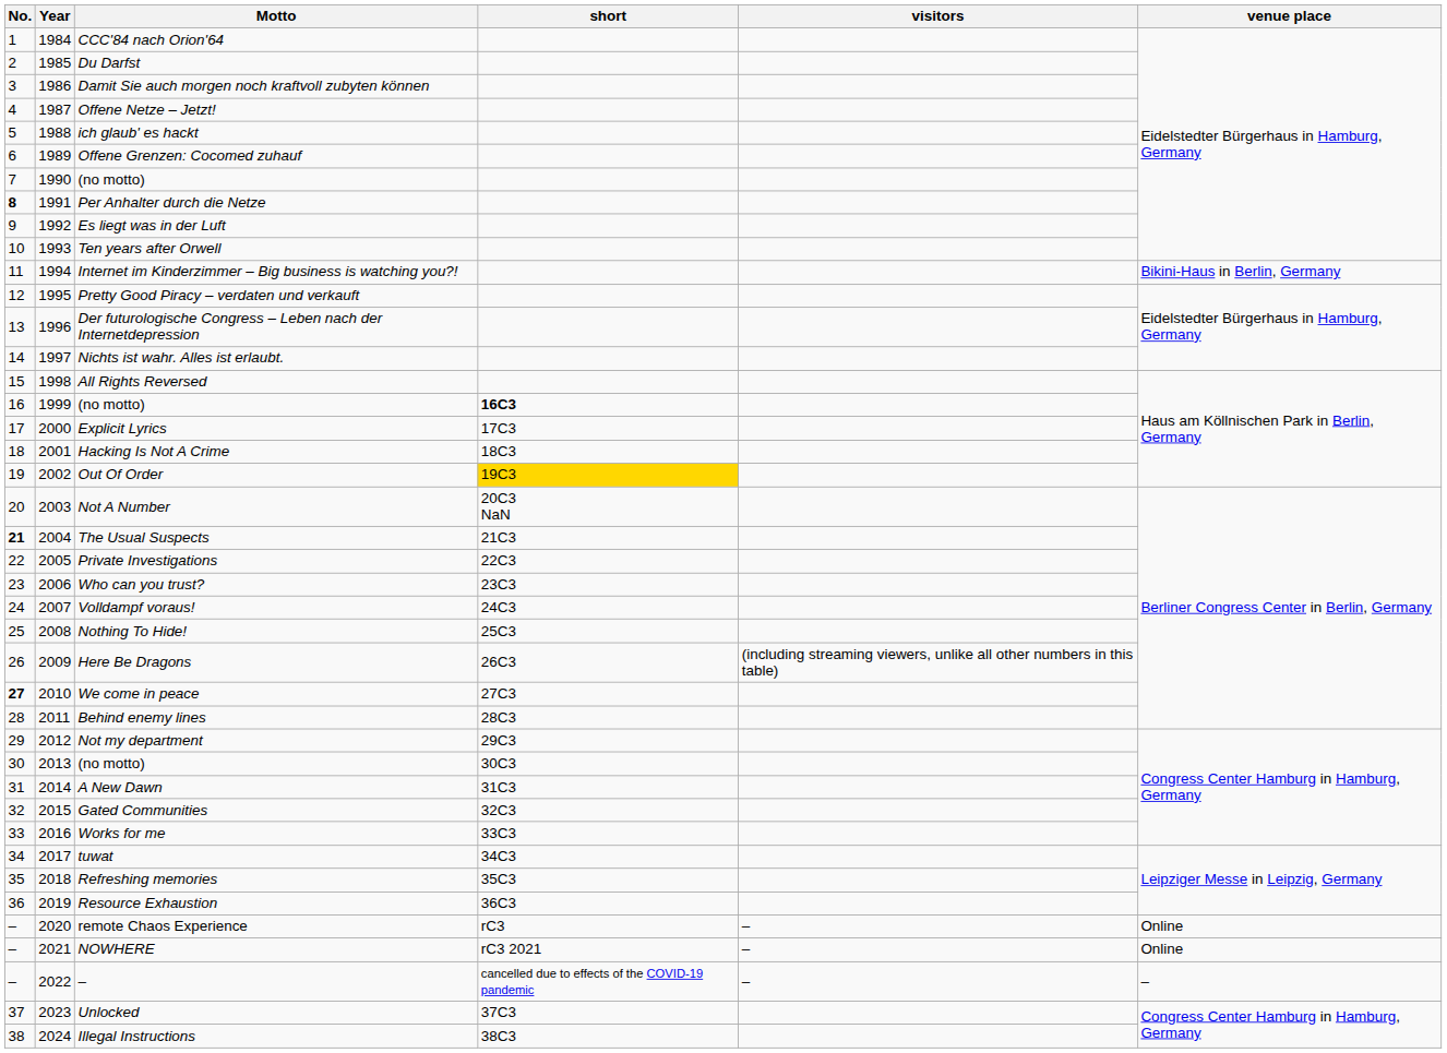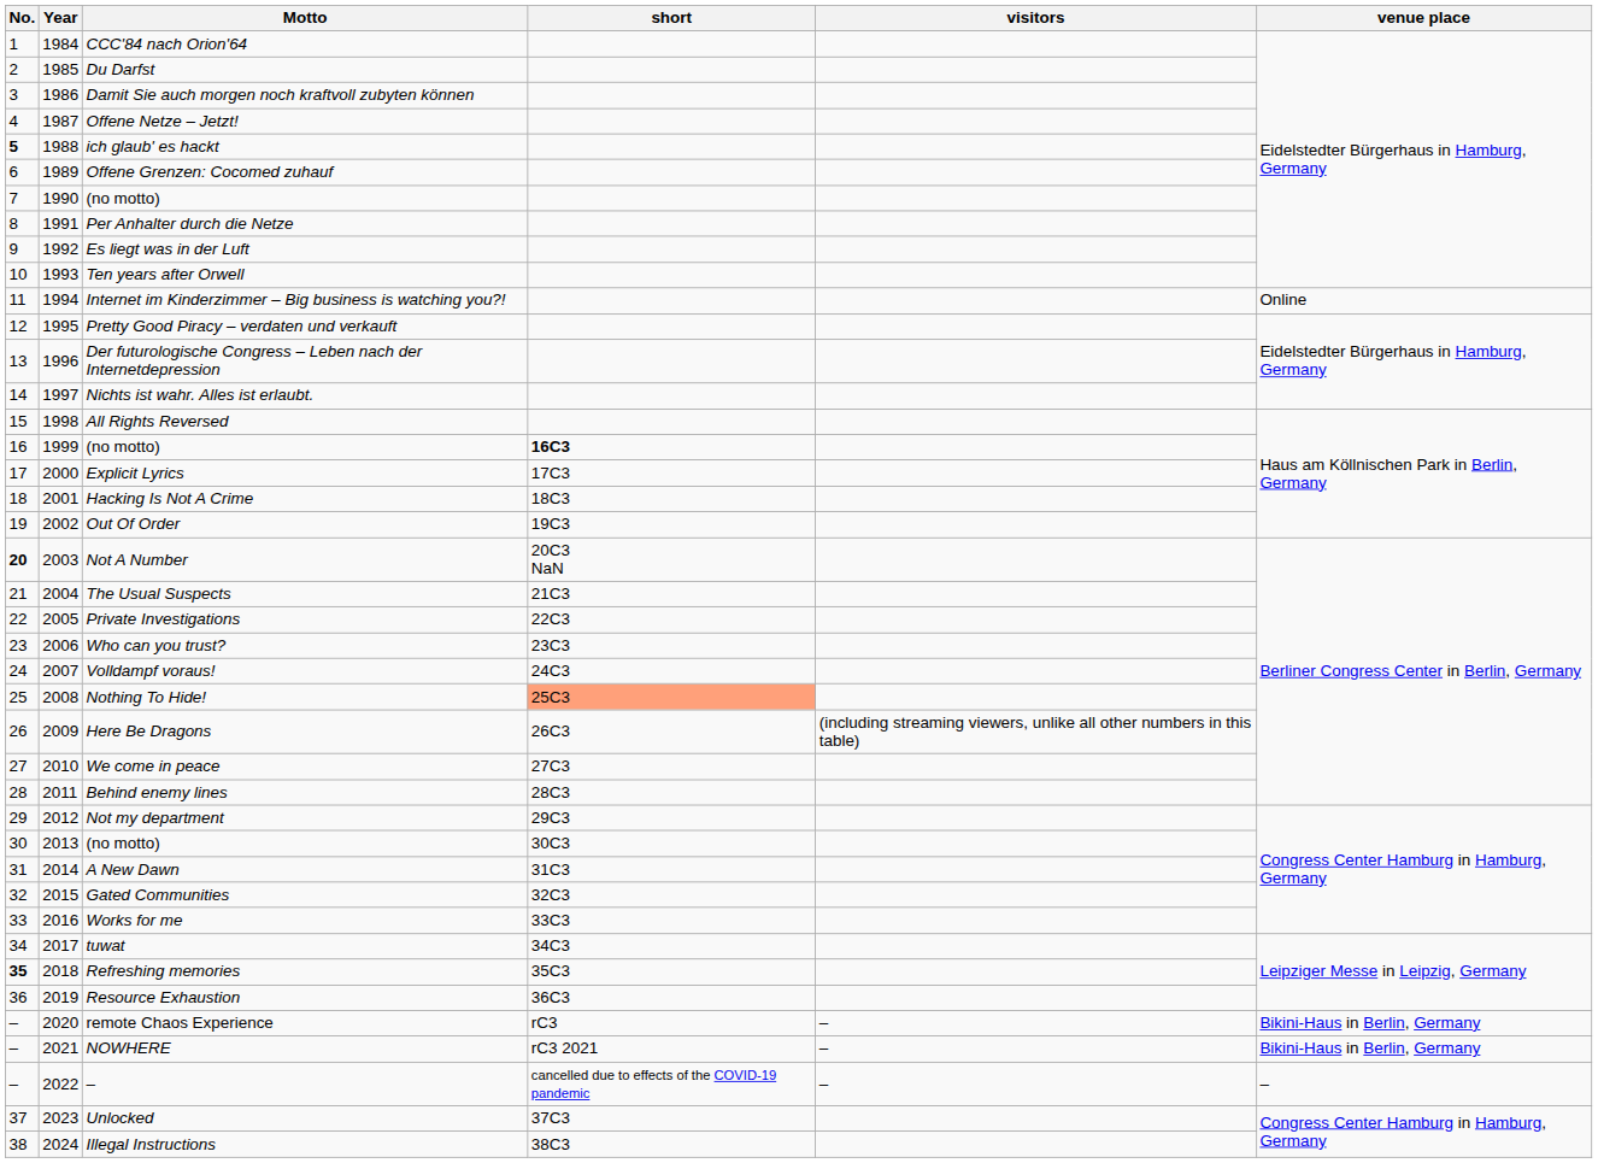ich glaub' es hackt | No.: normal -> bold
Per Anhalter durch die Netze | No.: bold -> normal
Internet im Kinderzimmer – Big business is watching you?! | venue place: Bikini-Haus in Berlin, Germany -> Online
Out Of Order | short: gold background -> no background
Not A Number | No.: normal -> bold
The Usual Suspects | No.: bold -> normal
Nothing To Hide! | short: no background -> lightsalmon background
We come in peace | No.: bold -> normal
Refreshing memories | No.: normal -> bold
remote Chaos Experience | venue place: Online -> Bikini-Haus in Berlin, Germany
NOWHERE | venue place: Online -> Bikini-Haus in Berlin, Germany
